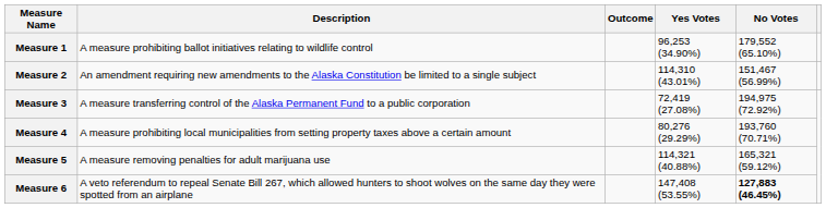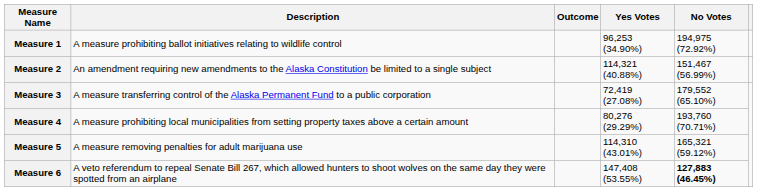Measure 1 | No Votes: 179,552 (65.10%) -> 194,975 (72.92%)
Measure 2 | Yes Votes: 114,310 (43.01%) -> 114,321 (40.88%)
Measure 3 | No Votes: 194,975 (72.92%) -> 179,552 (65.10%)
Measure 5 | Yes Votes: 114,321 (40.88%) -> 114,310 (43.01%)
